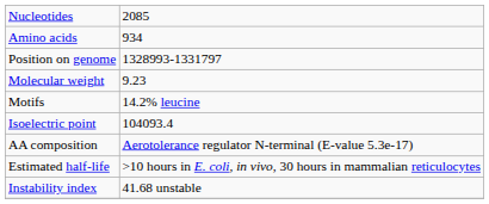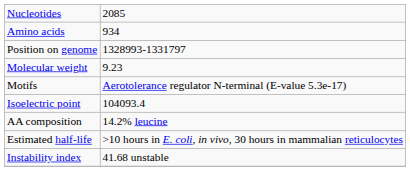Motifs | column 2: 14.2% leucine -> Aerotolerance regulator N-terminal (E-value 5.3e-17)
AA composition | column 2: Aerotolerance regulator N-terminal (E-value 5.3e-17) -> 14.2% leucine
